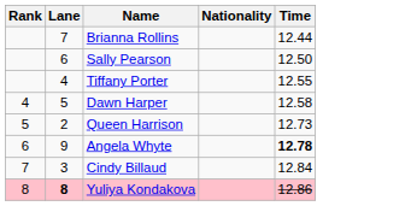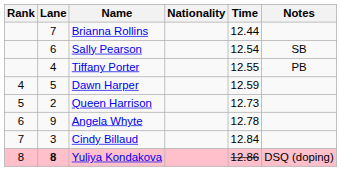+ column: Notes | SB | PB | DSQ (doping)
Sally Pearson | Time: 12.50 -> 12.54
Dawn Harper | Time: 12.58 -> 12.59
Angela Whyte | Time: bold -> normal
